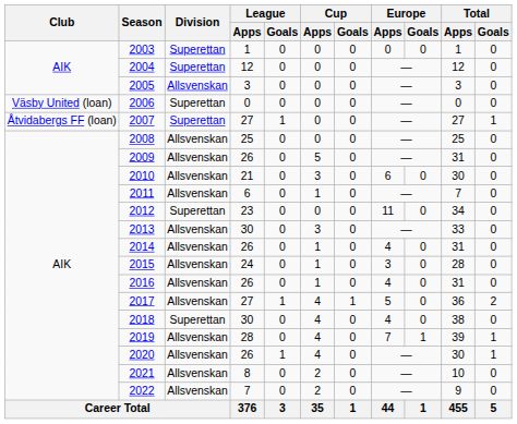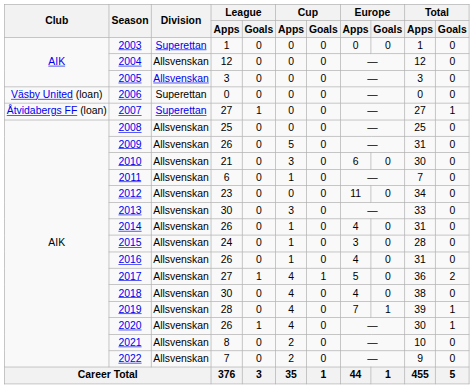2004 | Division: Superettan -> Allsvenskan
2012 | Division: Superettan -> Allsvenskan
2018 | Division: Superettan -> Allsvenskan
